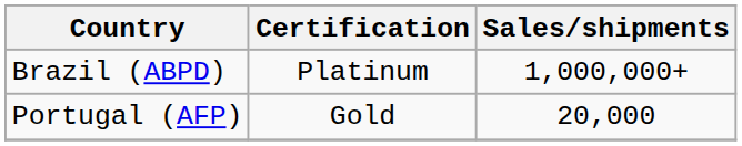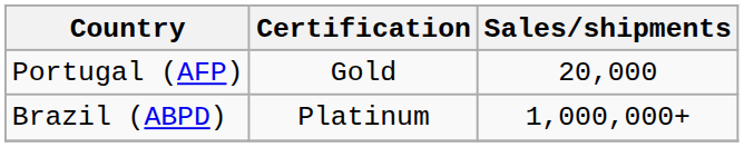rows swapped: Brazil (ABPD) <-> Portugal (AFP)
